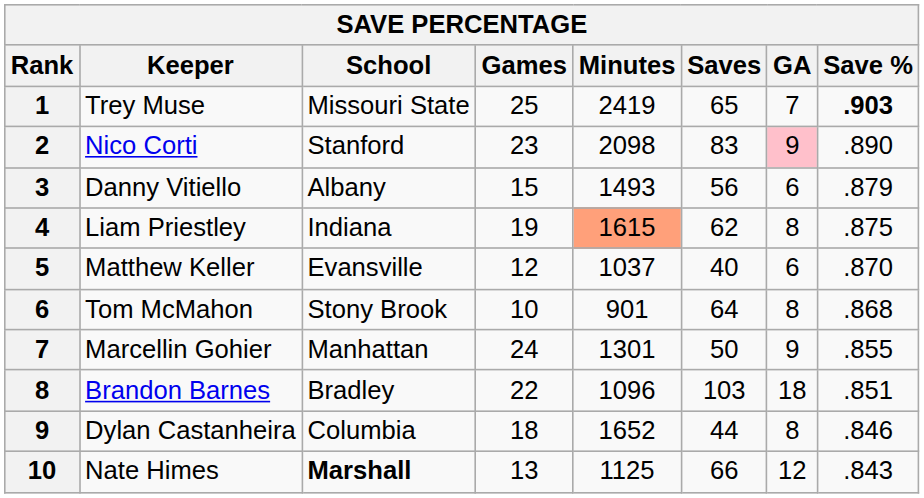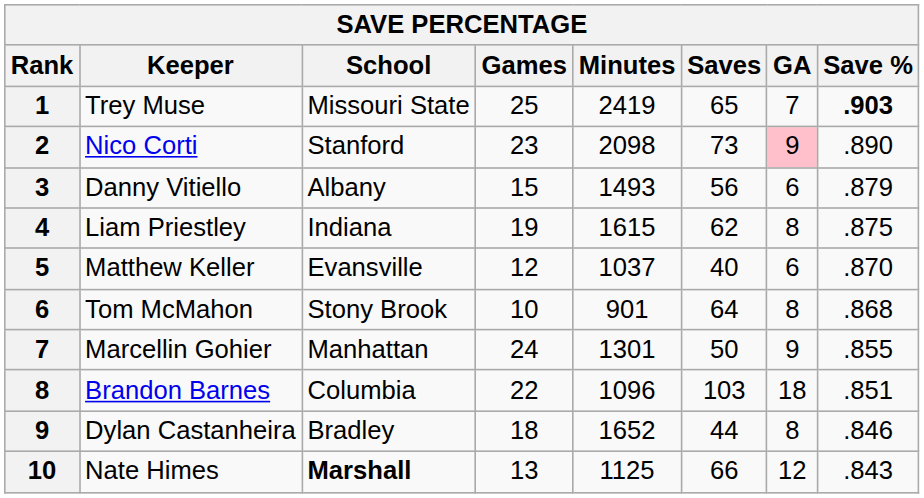Nico Corti | Saves: 83 -> 73
Liam Priestley | Minutes: lightsalmon background -> no background
Brandon Barnes | School: Bradley -> Columbia
Dylan Castanheira | School: Columbia -> Bradley
